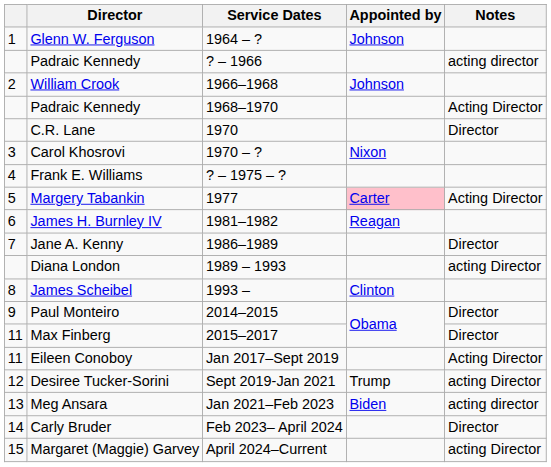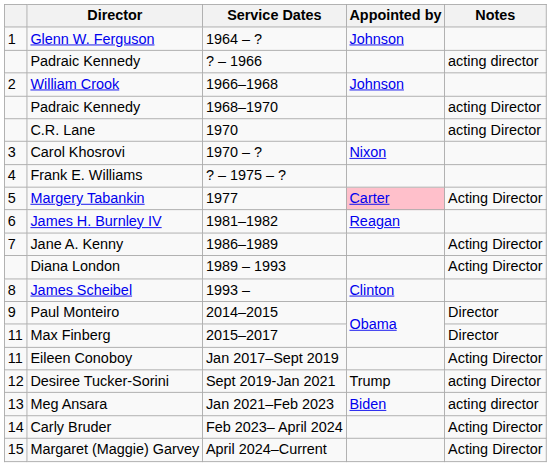Padraic Kennedy / 1968–1970 | Notes: Acting Director -> acting Director
C.R. Lane | Notes: Director -> acting Director
Jane A. Kenny | Notes: Director -> Acting Director
Diana London | Notes: acting Director -> Acting Director
Carly Bruder | Notes: Director -> Acting Director
Margaret (Maggie) Garvey | Notes: acting Director -> Acting Director
